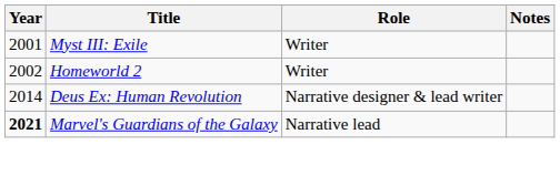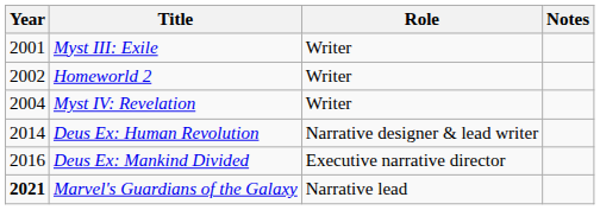+ row: 2004 | Myst IV: Revelation | Writer
+ row: 2016 | Deus Ex: Mankind Divided | Executive narrative director
